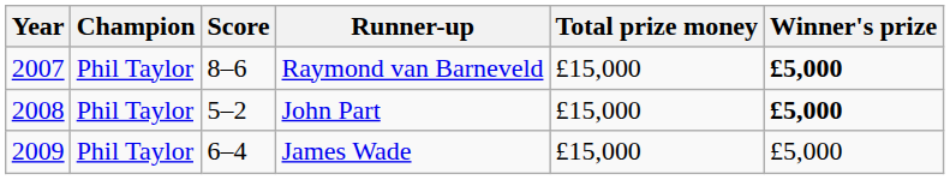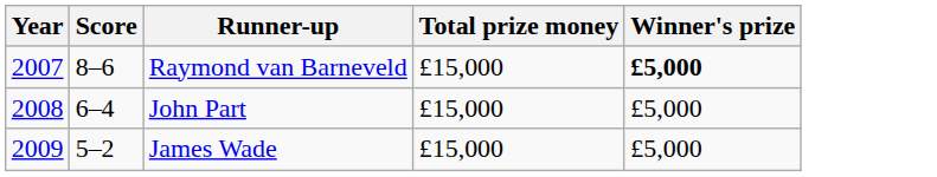- column: Champion | Phil Taylor | Phil Taylor | Phil Taylor
John Part | Score: 5–2 -> 6–4
John Part | Winner's prize: bold -> normal
James Wade | Score: 6–4 -> 5–2
